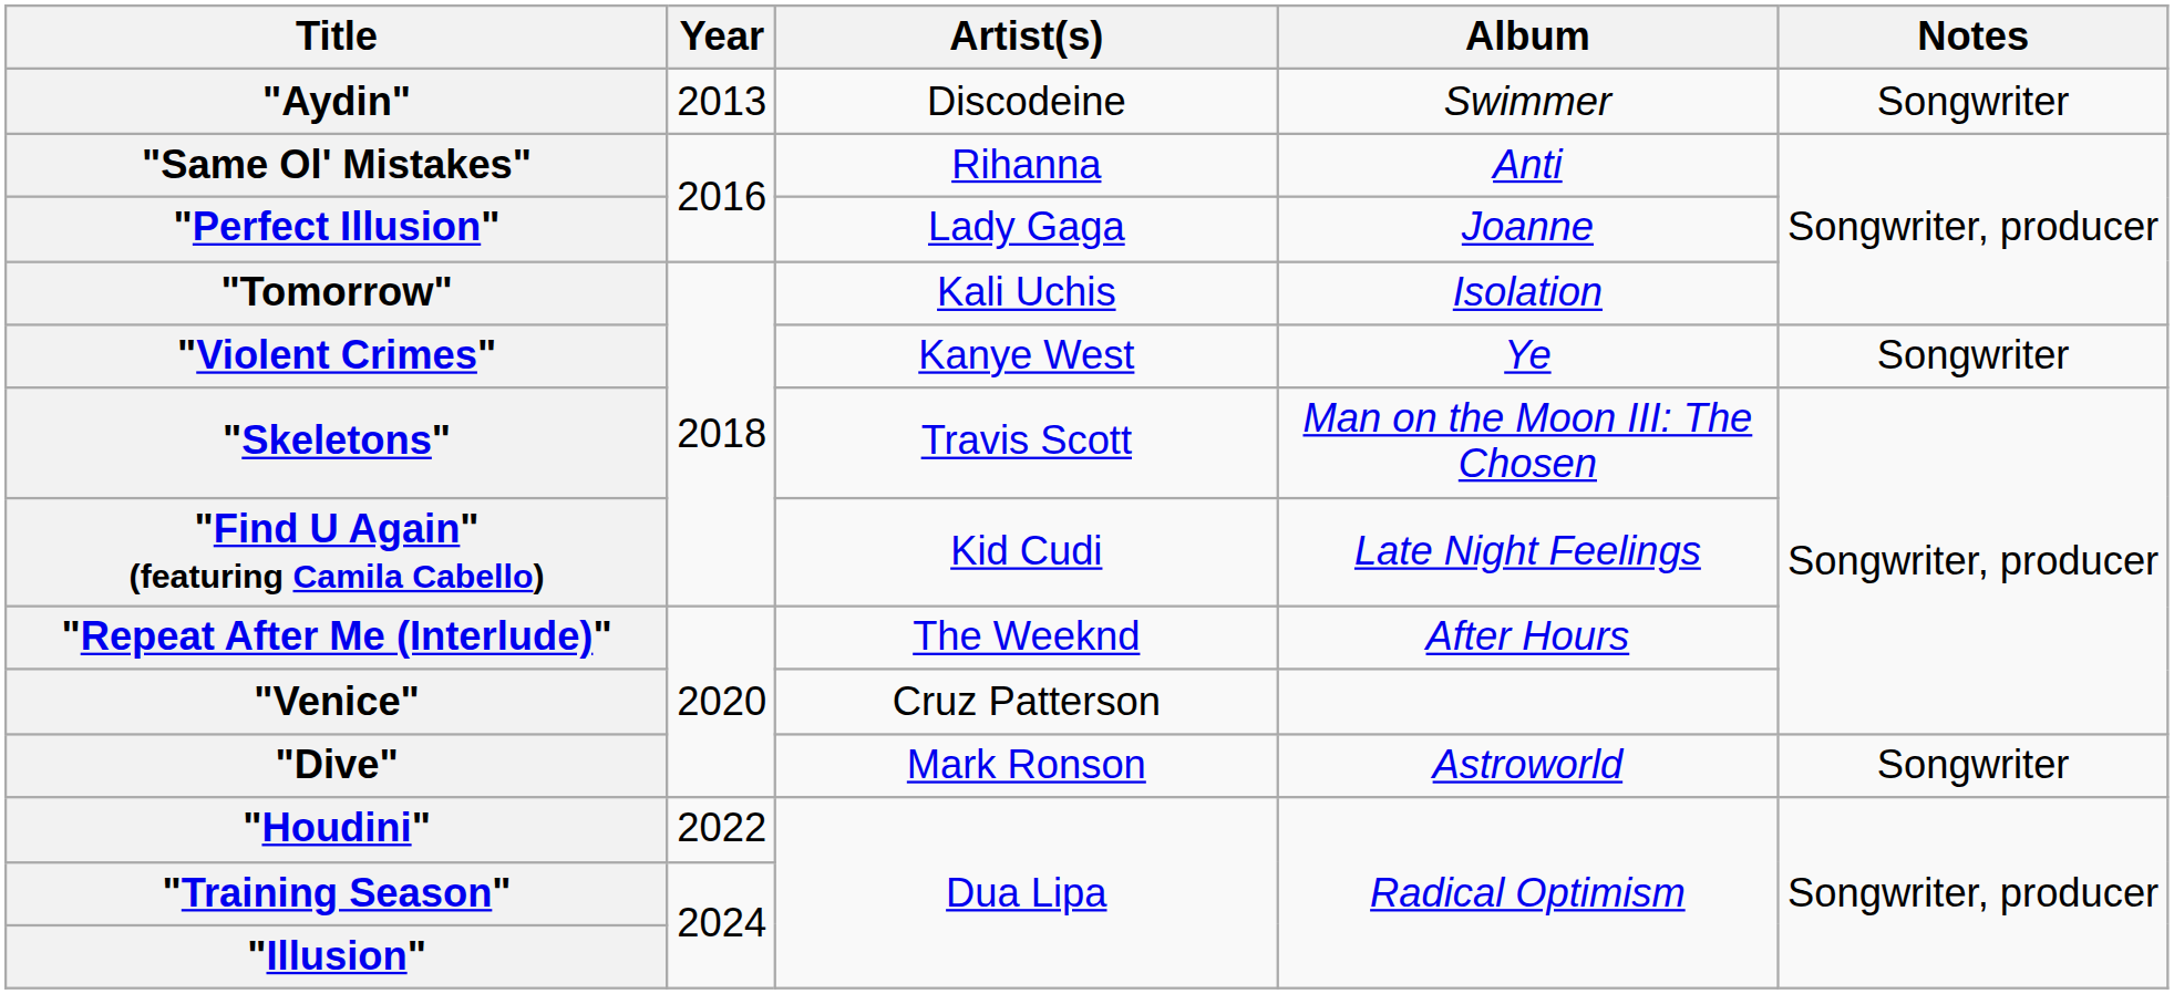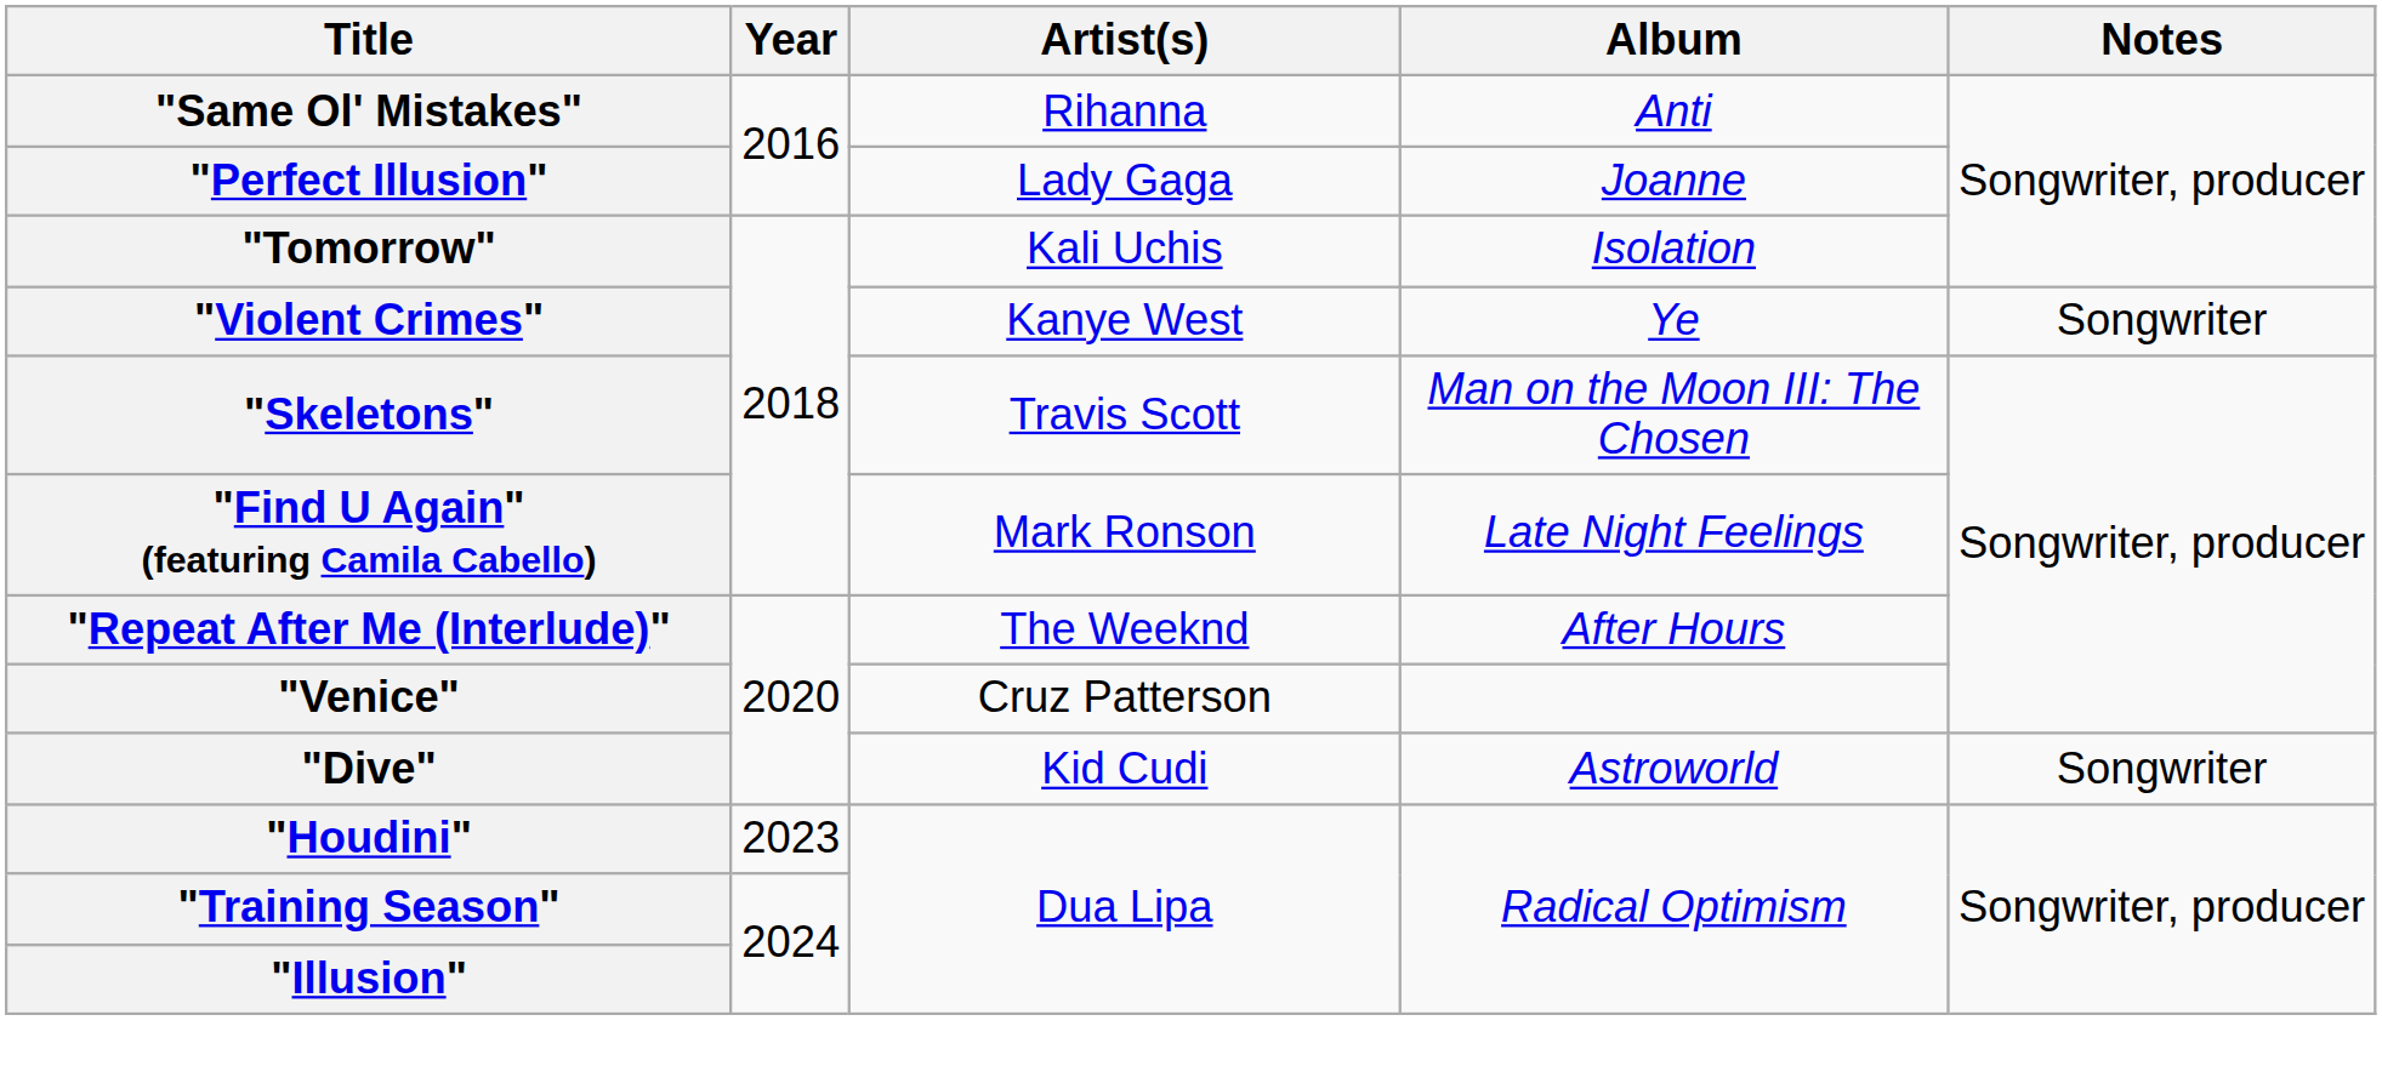- row: "Aydin" | 2013 | Discodeine | Swimmer | Songwriter
"Find U Again" (featuring Camila Cabello) | Artist(s): Kid Cudi -> Mark Ronson
"Dive" | Artist(s): Mark Ronson -> Kid Cudi
"Houdini" | Year: 2022 -> 2023
